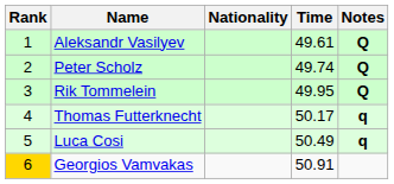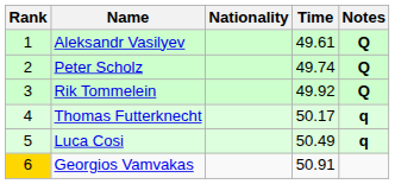Rik Tommelein | Time: 49.95 -> 49.92
